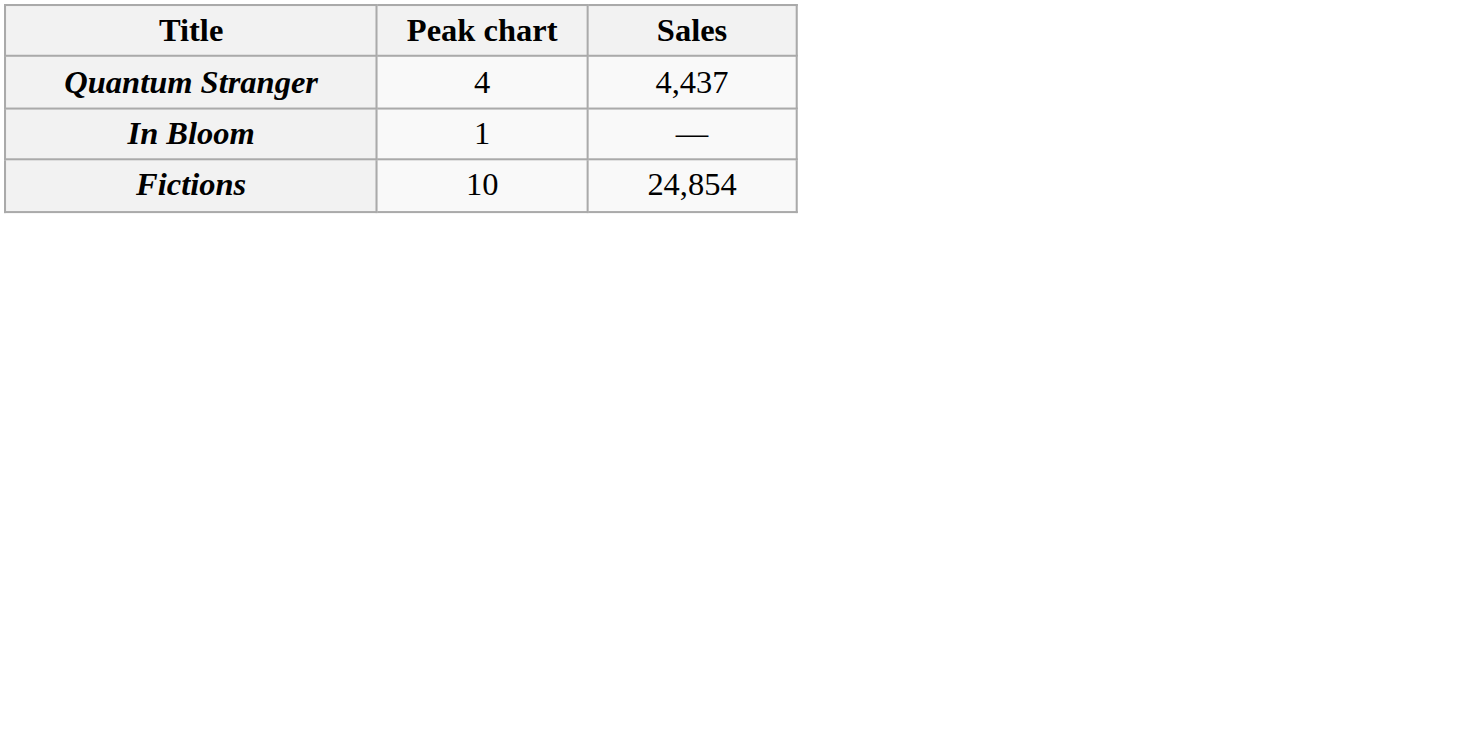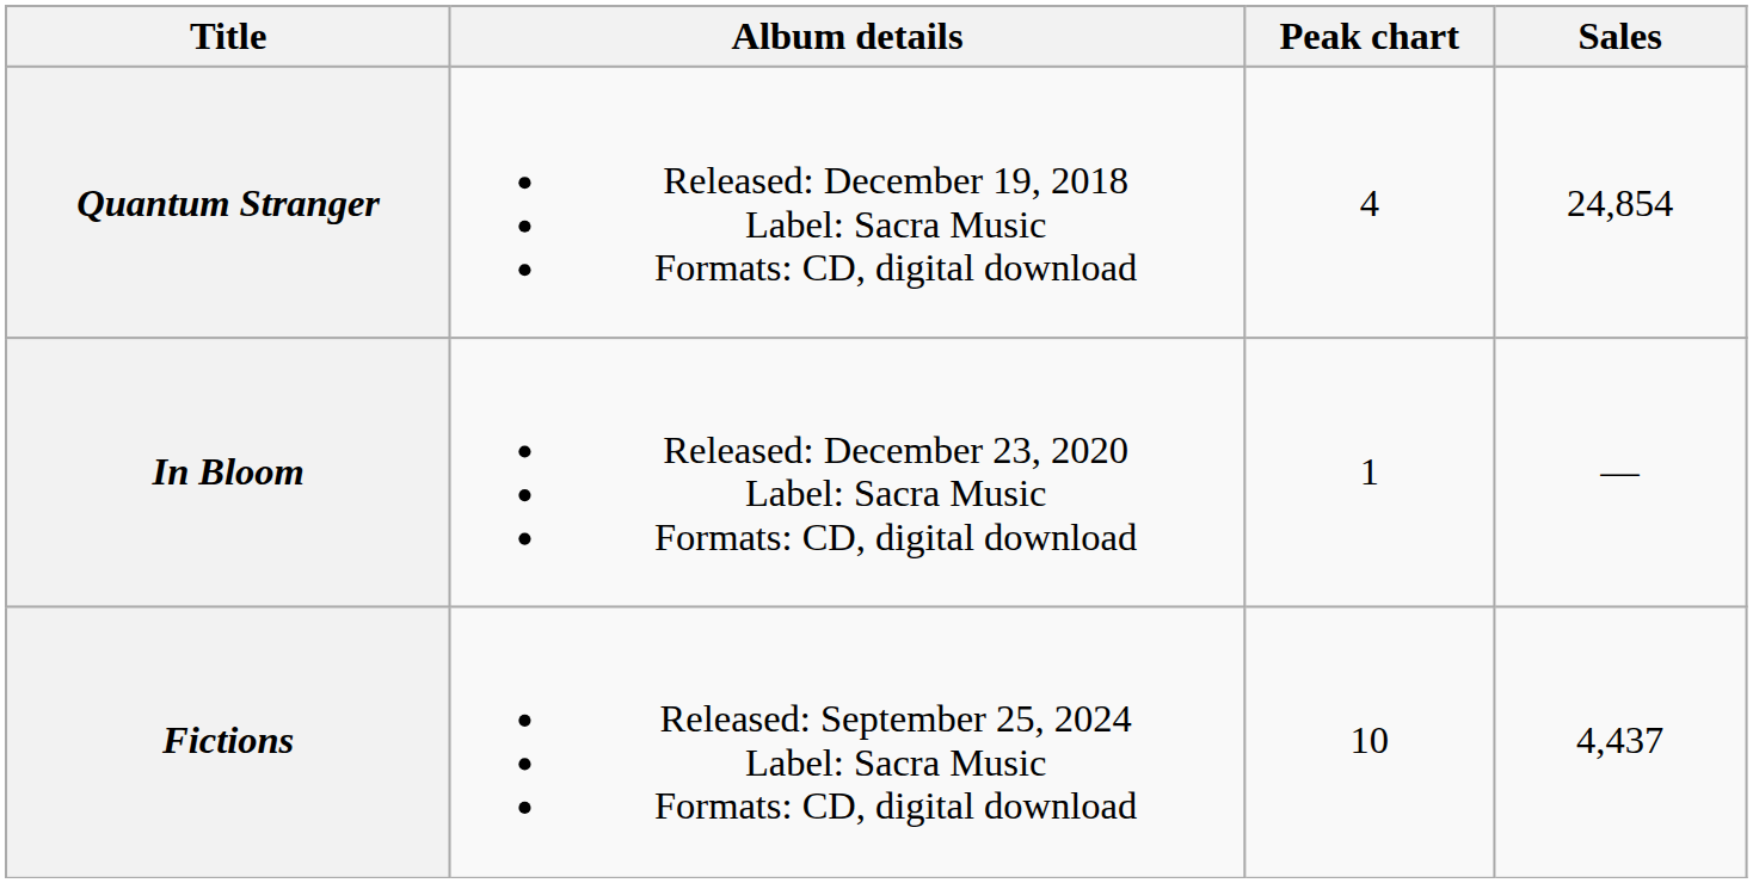+ column: Album details | Released: December 19, 2018 Label: Sacra Music Formats: CD, digital download | Released: December 23, 2020 Label: Sacra Music Formats: CD, digital download | Released: September 25, 2024 Label: Sacra Music Formats: CD, digital download
Quantum Stranger | Sales: 4,437 -> 24,854
Fictions | Sales: 24,854 -> 4,437
